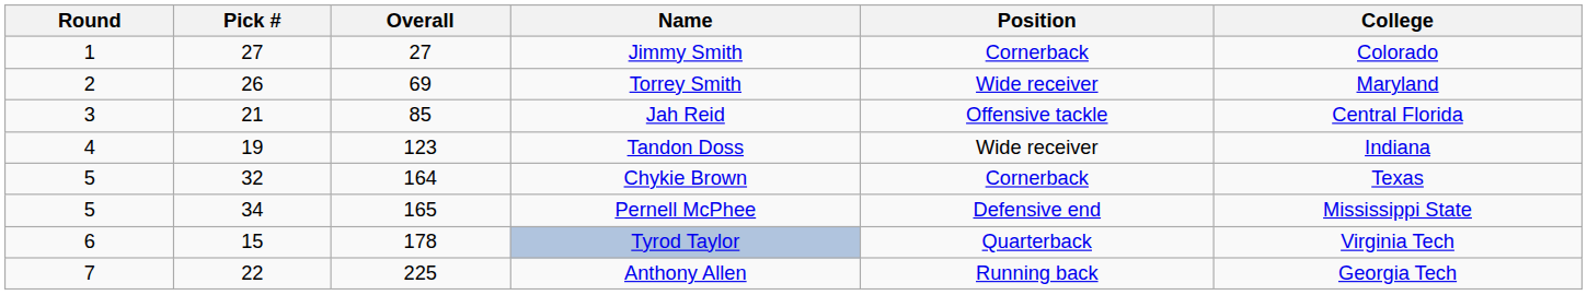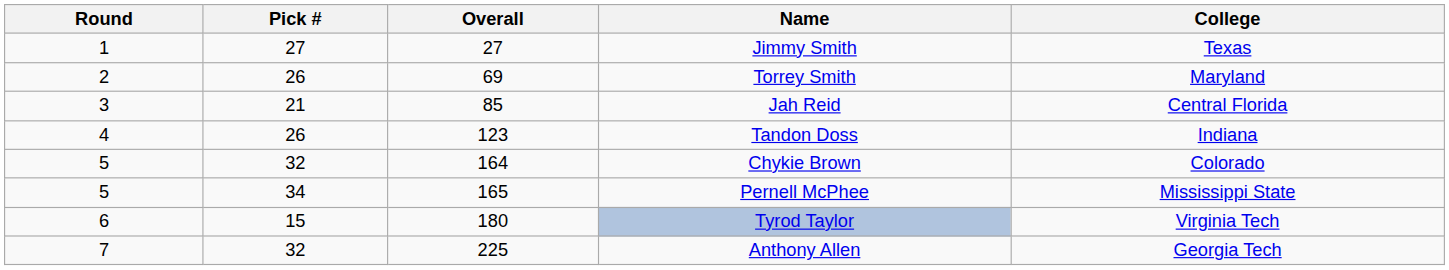- column: Position | Cornerback | Wide receiver | Offensive tackle | Wide receiver | Cornerback | Defensive end | Quarterback | Running back
Jimmy Smith | College: Colorado -> Texas
Tandon Doss | Pick #: 19 -> 26
Chykie Brown | College: Texas -> Colorado
Tyrod Taylor | Overall: 178 -> 180
Anthony Allen | Pick #: 22 -> 32
